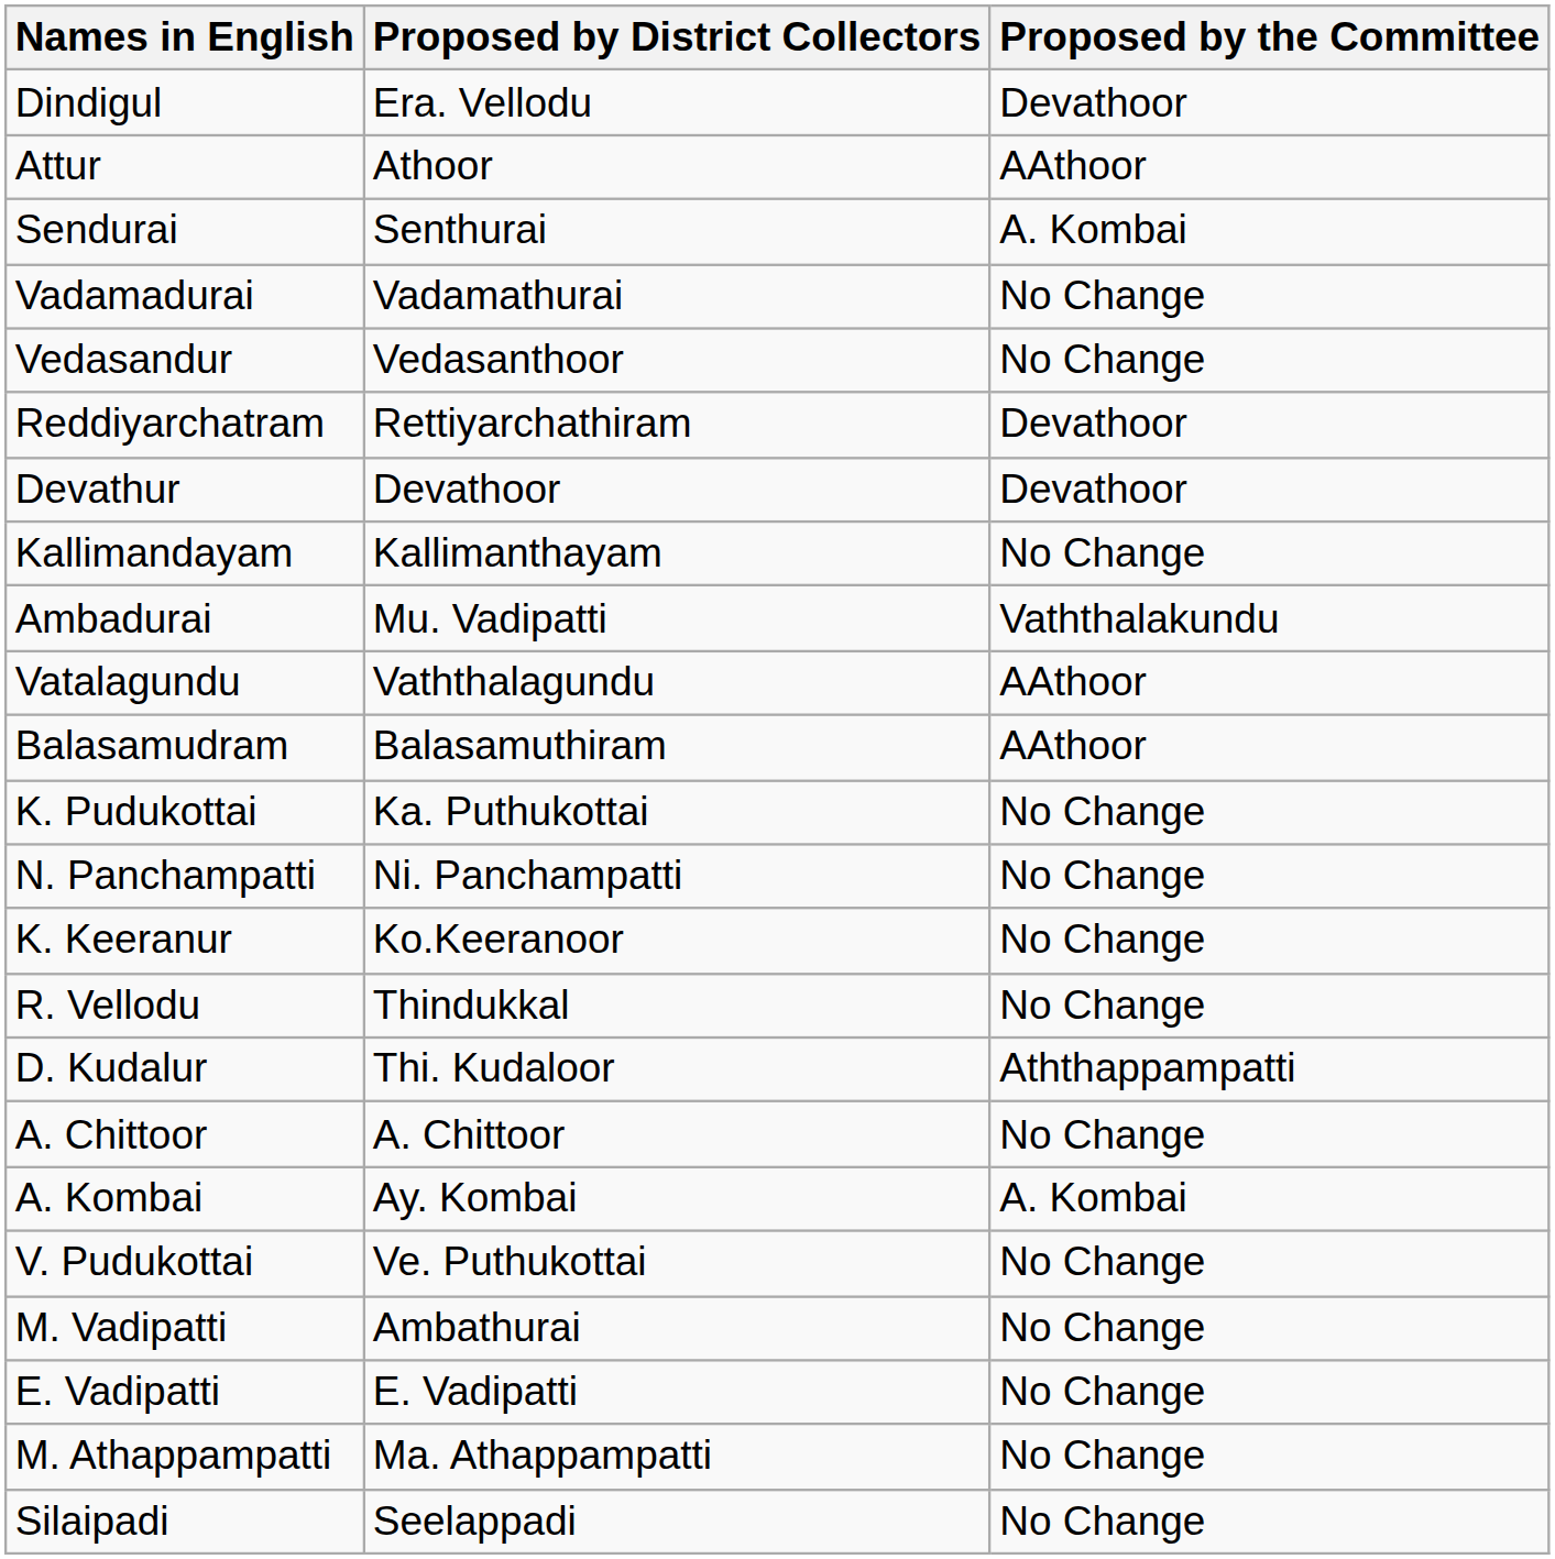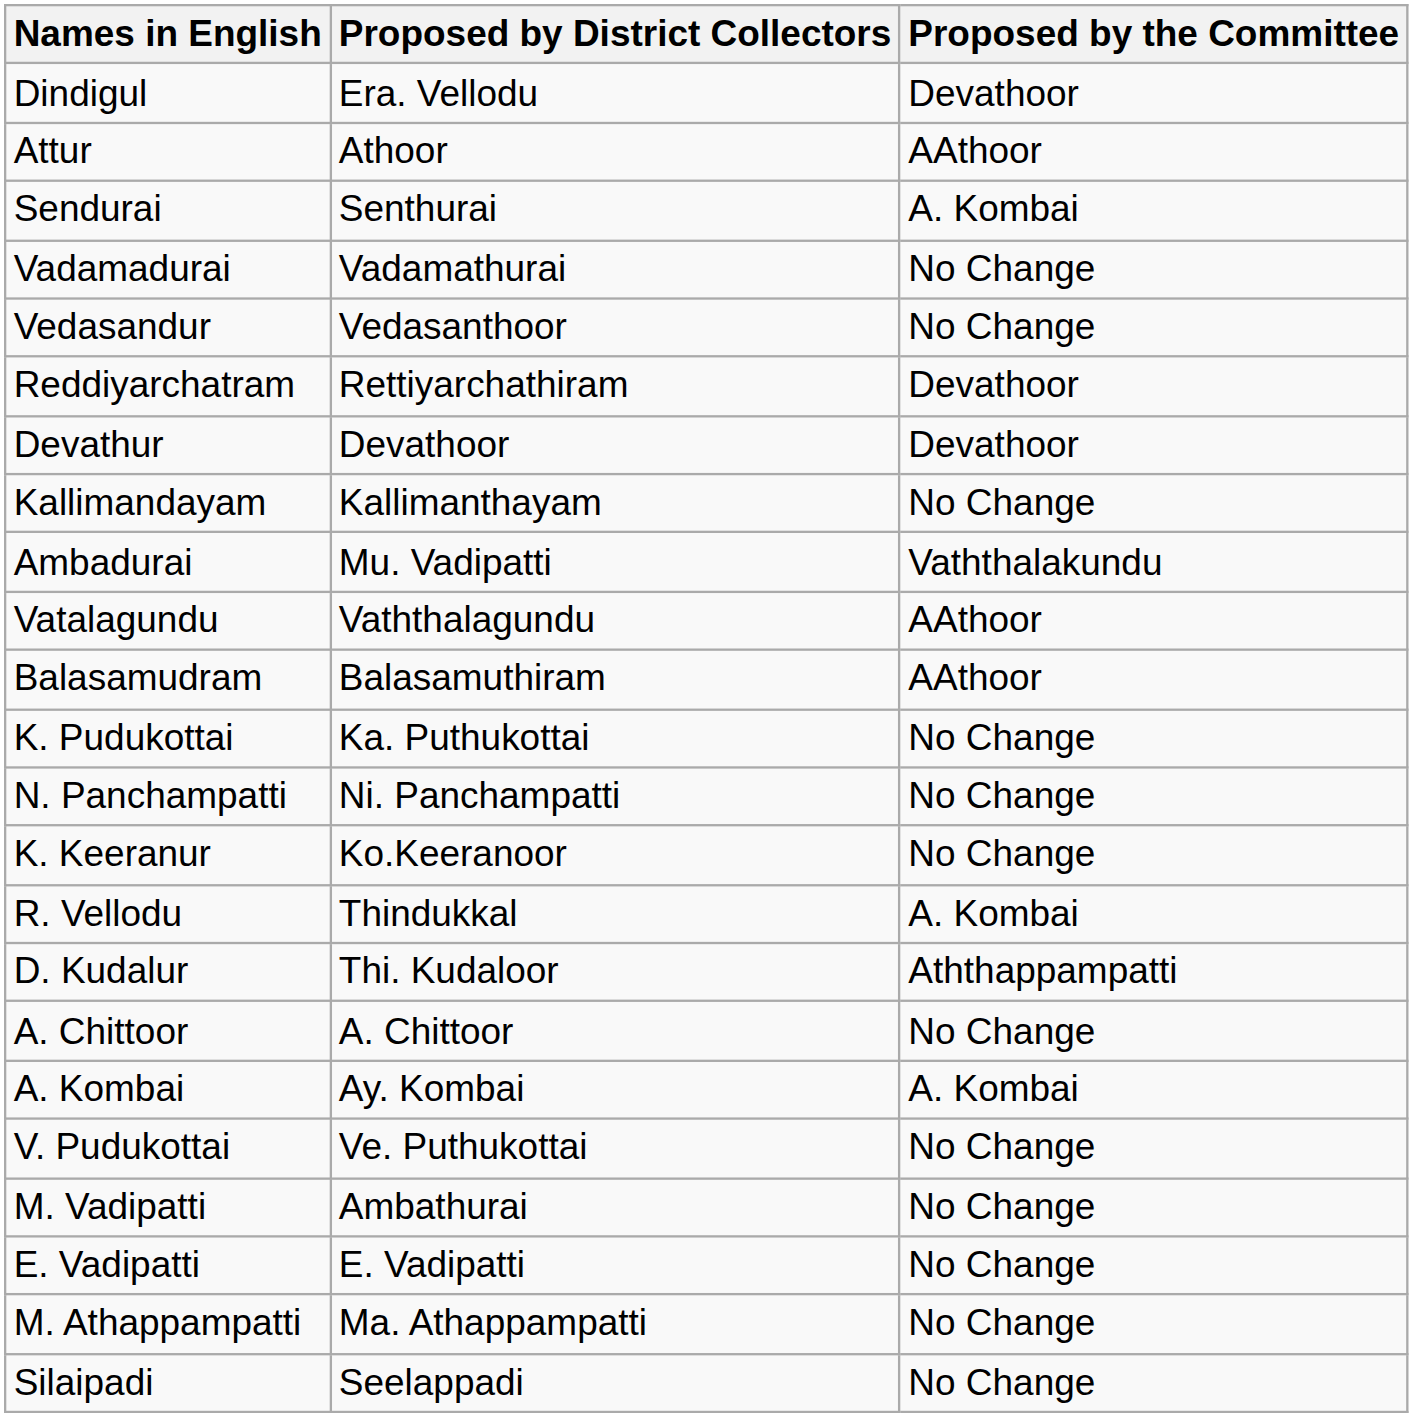R. Vellodu | Proposed by the Committee: No Change -> A. Kombai
